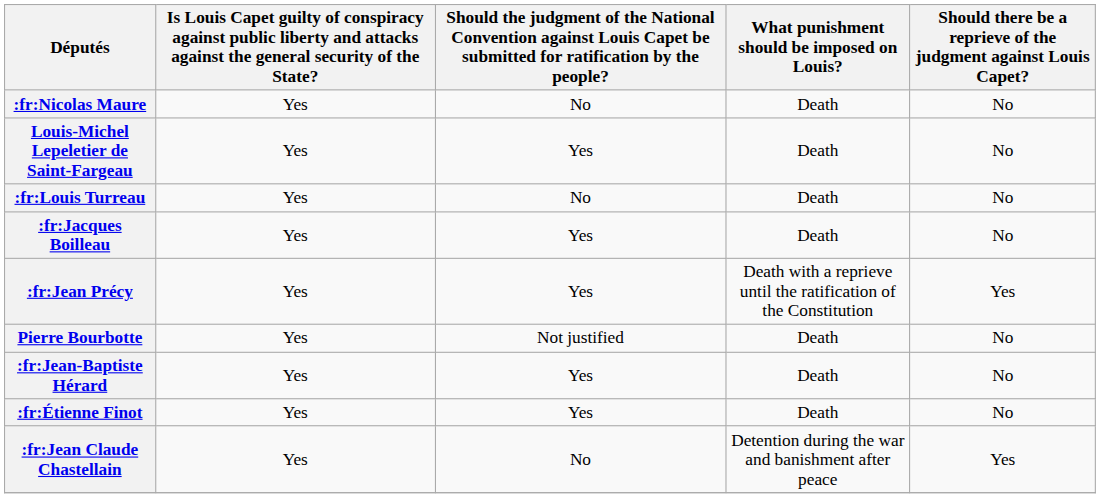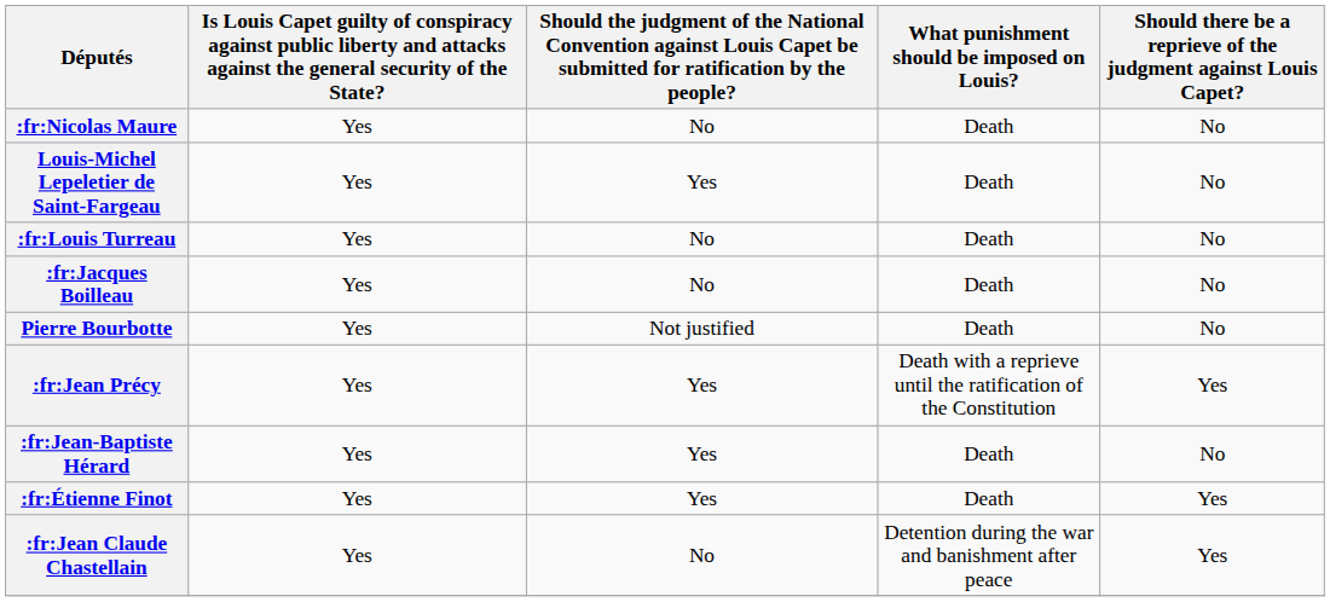:fr:Jacques Boilleau | column 3: Yes -> No
rows swapped: :fr:Jean Précy <-> Pierre Bourbotte
:fr:Étienne Finot | column 5: No -> Yes
